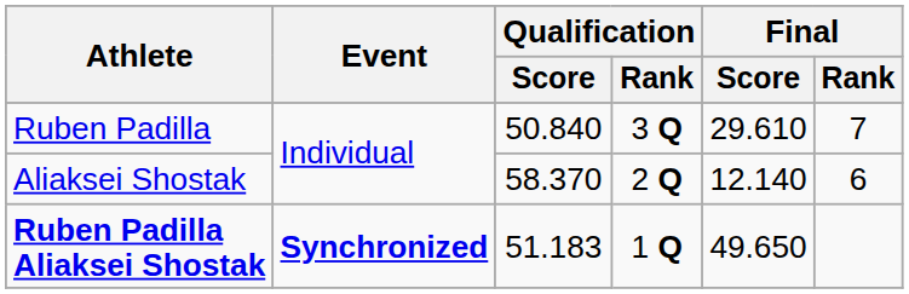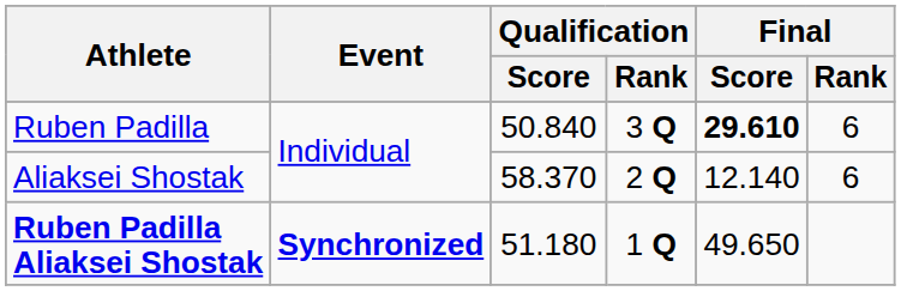Ruben Padilla | Final / Score: normal -> bold
Ruben Padilla | Final / Rank: 7 -> 6
Ruben Padilla Aliaksei Shostak | Qualification / Score: 51.183 -> 51.180
